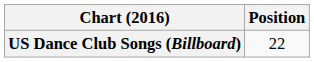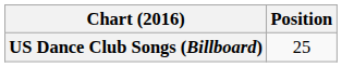US Dance Club Songs (Billboard) | Position: 22 -> 25
